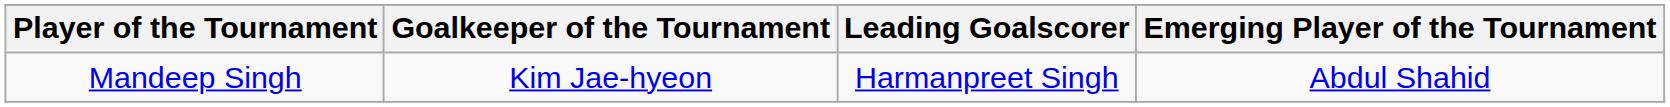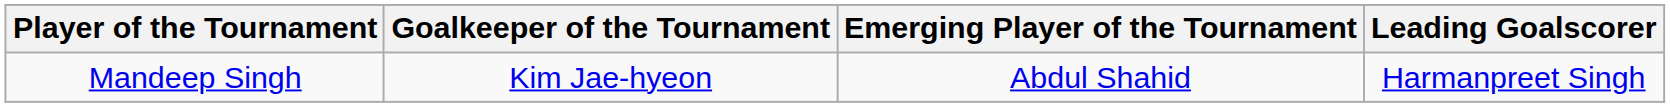columns swapped: Leading Goalscorer <-> Emerging Player of the Tournament
